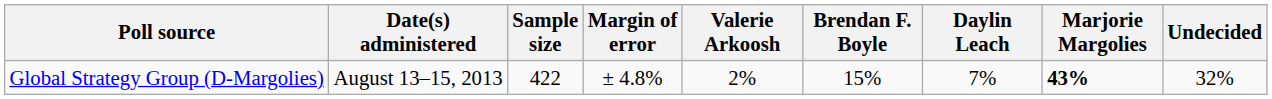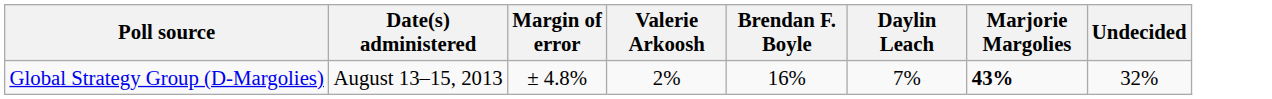- column: Sample size | 422
Global Strategy Group (D-Margolies) | Brendan F. Boyle: 15% -> 16%
